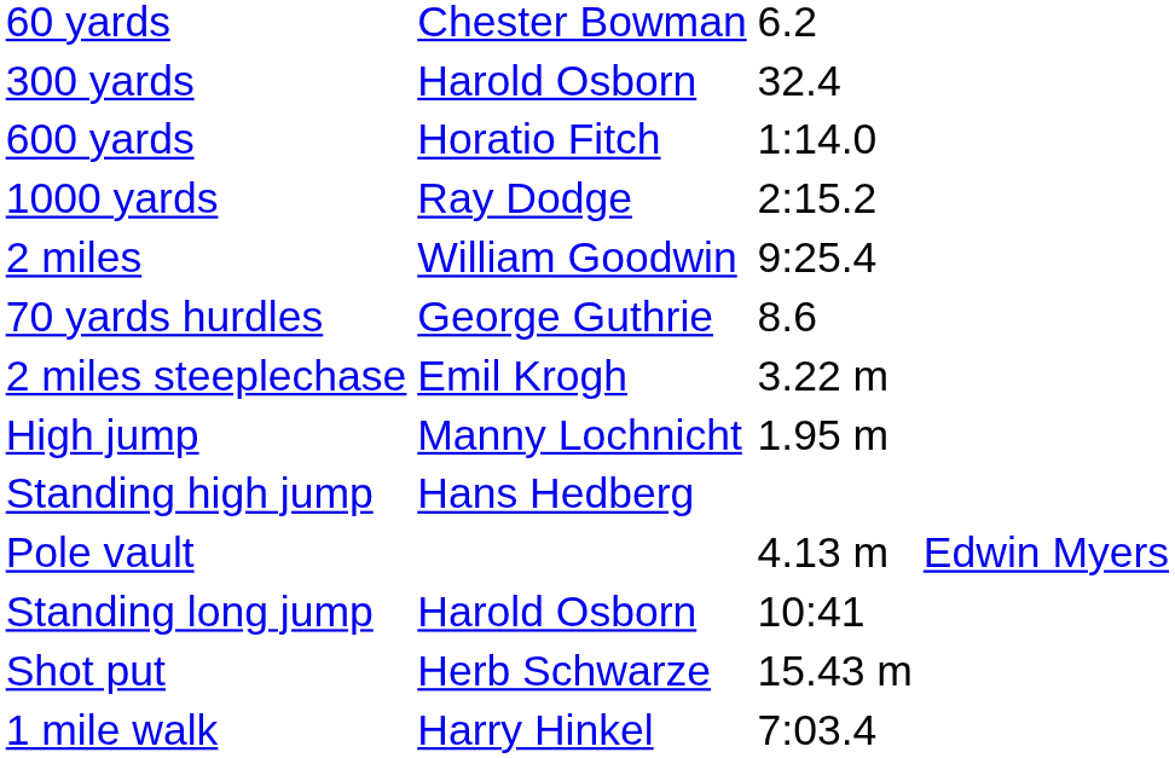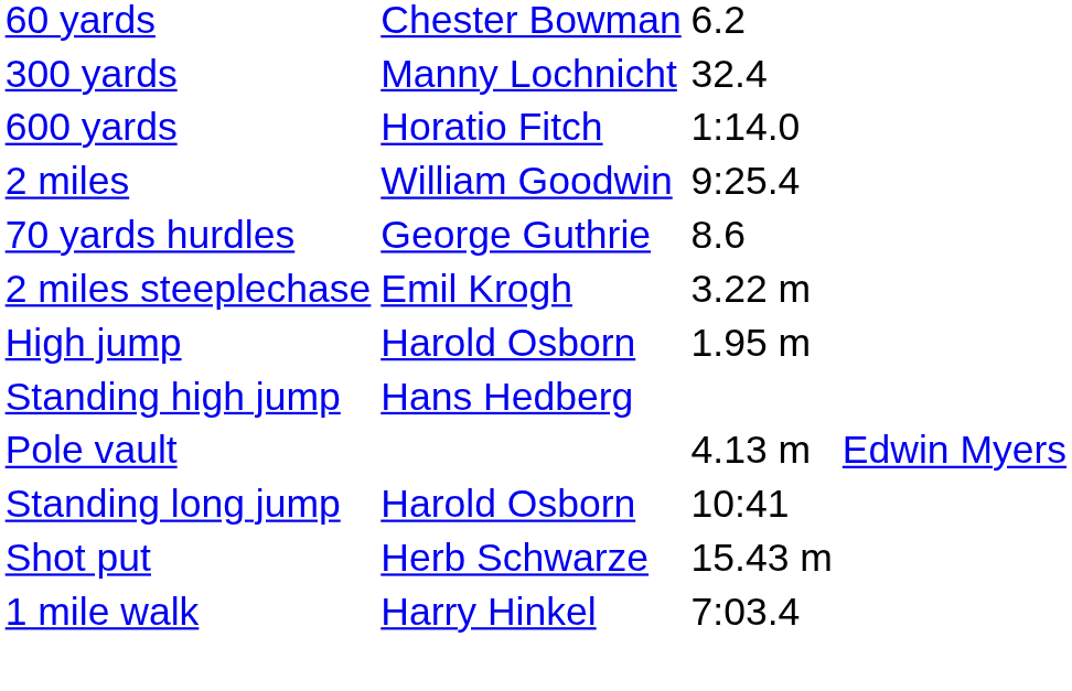300 yards | column 2: Harold Osborn -> Manny Lochnicht
- row: 1000 yards | Ray Dodge | 2:15.2
High jump | column 2: Manny Lochnicht -> Harold Osborn
